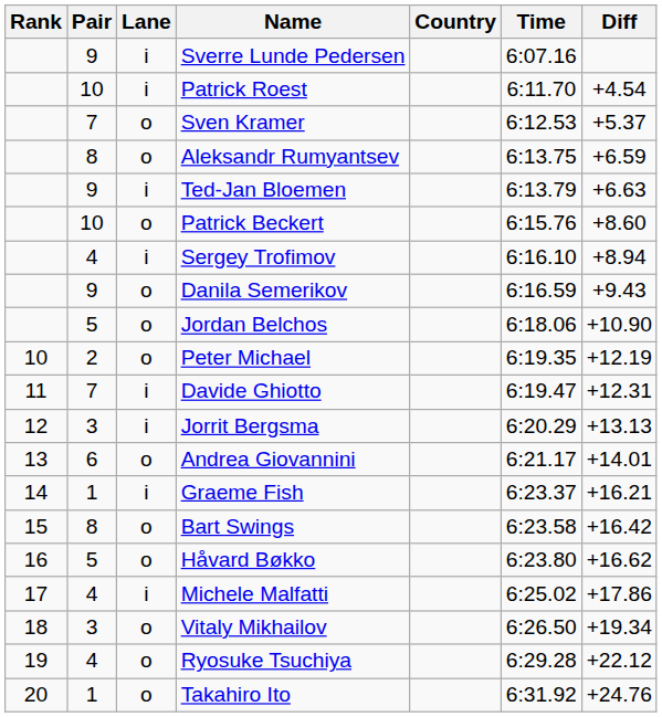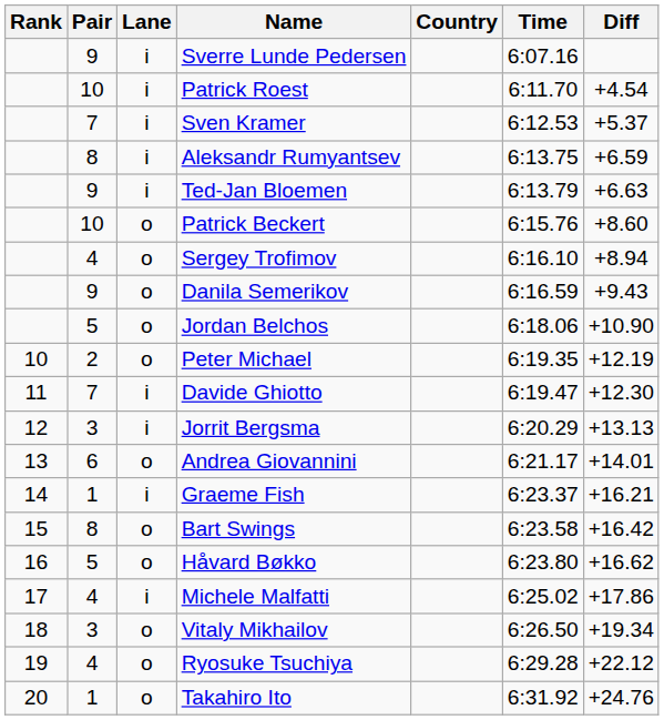Sven Kramer | Lane: o -> i
Aleksandr Rumyantsev | Lane: o -> i
Sergey Trofimov | Lane: i -> o
Davide Ghiotto | Diff: +12.31 -> +12.30
